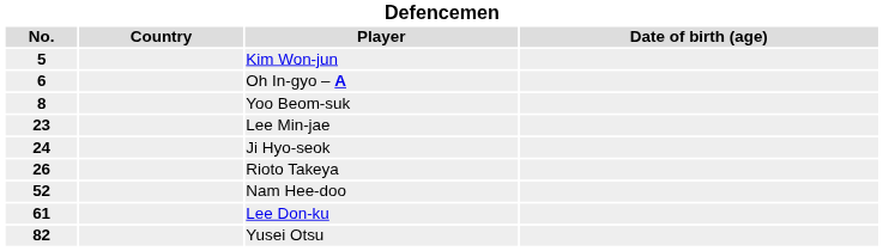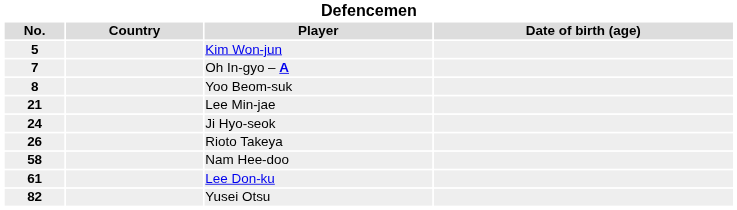Oh In-gyo – A | No.: 6 -> 7
Lee Min-jae | No.: 23 -> 21
Nam Hee-doo | No.: 52 -> 58
